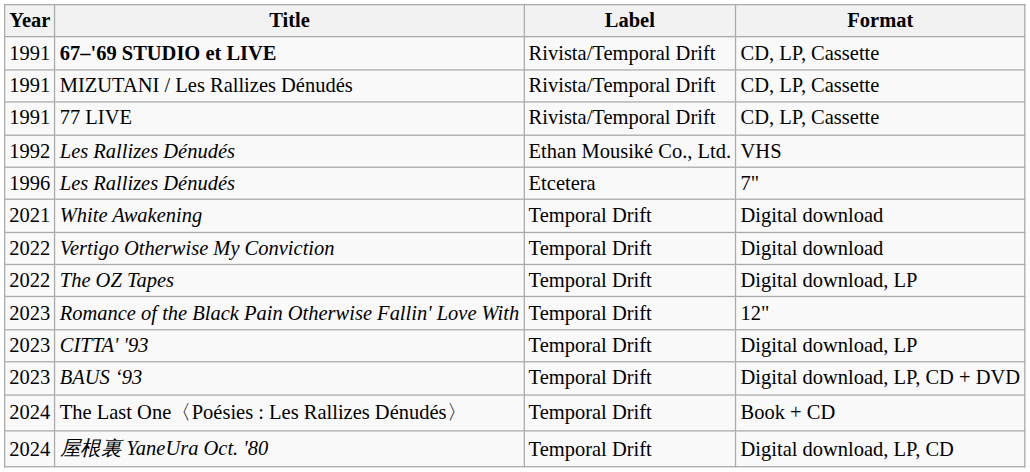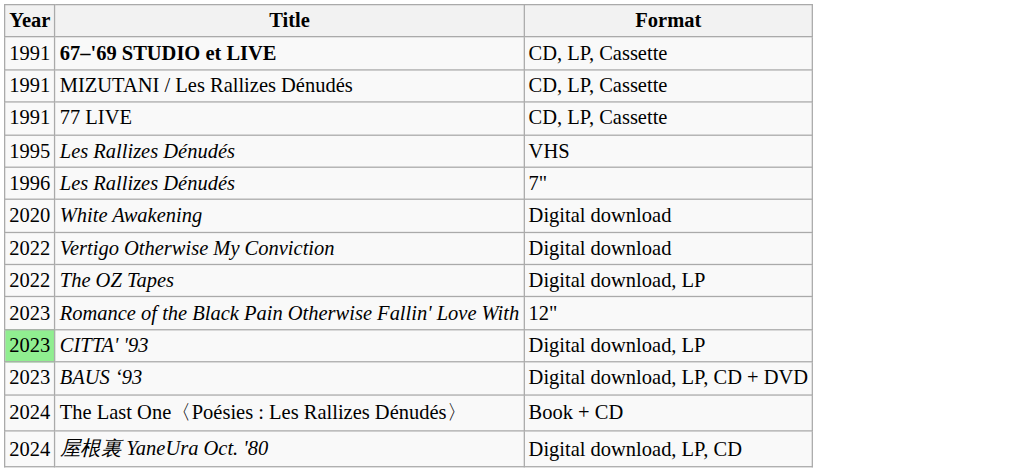- column: Label | Rivista/Temporal Drift | Rivista/Temporal Drift | Rivista/Temporal Drift | Ethan Mousiké Co., Ltd. | Etcetera | Temporal Drift | Temporal Drift | Temporal Drift | Temporal Drift | Temporal Drift | Temporal Drift | Temporal Drift | Temporal Drift
Les Rallizes Dénudés / VHS | Year: 1992 -> 1995
White Awakening | Year: 2021 -> 2020
CITTA' '93 | Year: no background -> lightgreen background
